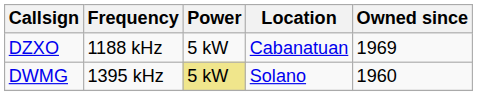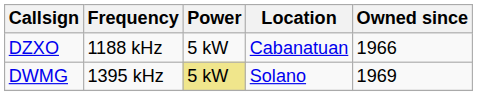DZXO | Owned since: 1969 -> 1966
DWMG | Owned since: 1960 -> 1969
